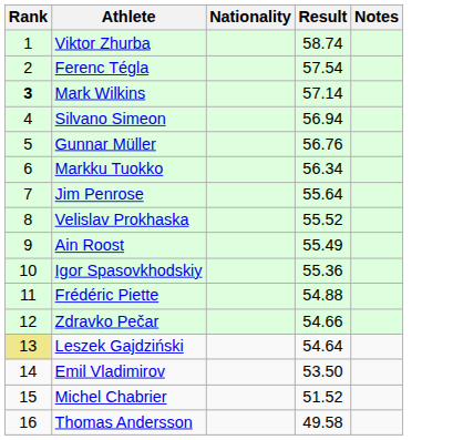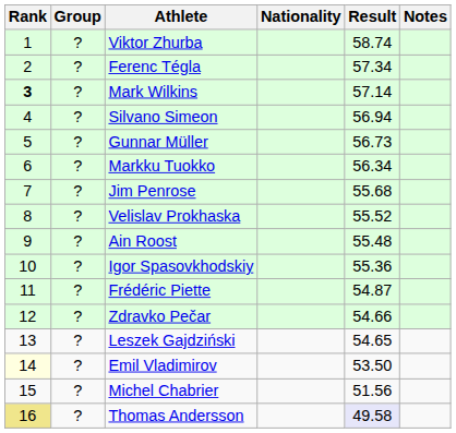+ column: Group | ? | ? | ? | ? | ? | ? | ? | ? | ? | ? | ? | ? | ? | ? | ? | ?
Ferenc Tégla | Result: 57.54 -> 57.34
Gunnar Müller | Result: 56.76 -> 56.73
Jim Penrose | Result: 55.64 -> 55.68
Ain Roost | Result: 55.49 -> 55.48
Frédéric Piette | Result: 54.88 -> 54.87
Leszek Gajdziński | Rank: khaki background -> no background
Leszek Gajdziński | Result: 54.64 -> 54.65
Emil Vladimirov | Rank: no background -> lightyellow background
Michel Chabrier | Result: 51.52 -> 51.56
Thomas Andersson | Rank: no background -> khaki background
Thomas Andersson | Result: no background -> lavender background
